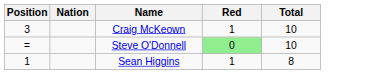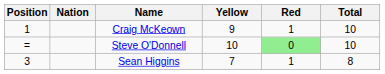+ column: Yellow | 9 | 10 | 7
Craig McKeown | Position: 3 -> 1
Sean Higgins | Position: 1 -> 3
